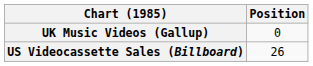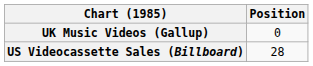US Videocassette Sales (Billboard) | Position: 26 -> 28
